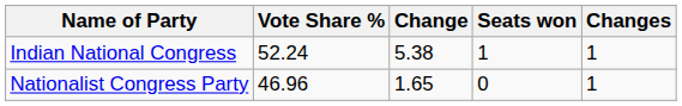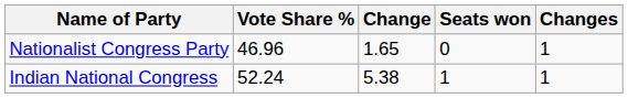rows swapped: Indian National Congress <-> Nationalist Congress Party
